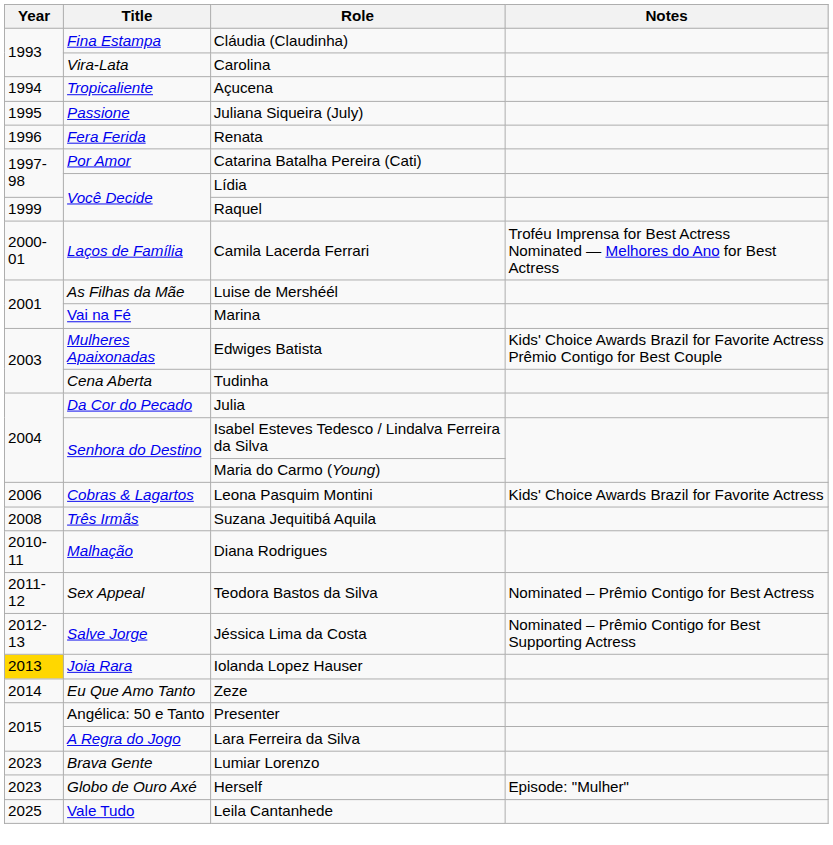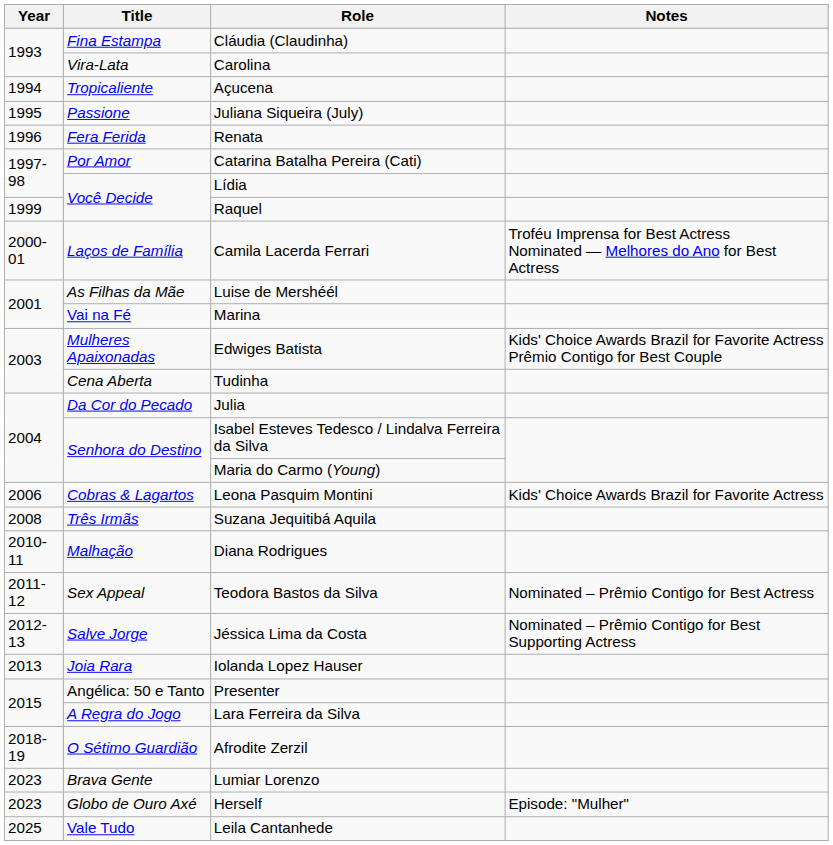Iolanda Lopez Hauser | Year: gold background -> no background
- row: 2014 | Eu Que Amo Tanto | Zeze
+ row: 2018-19 | O Sétimo Guardião | Afrodite Zerzil
